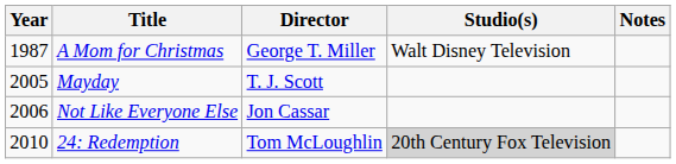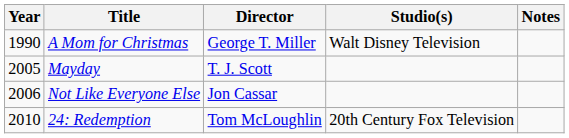A Mom for Christmas | Year: 1987 -> 1990
24: Redemption | Studio(s): lightgrey background -> no background
